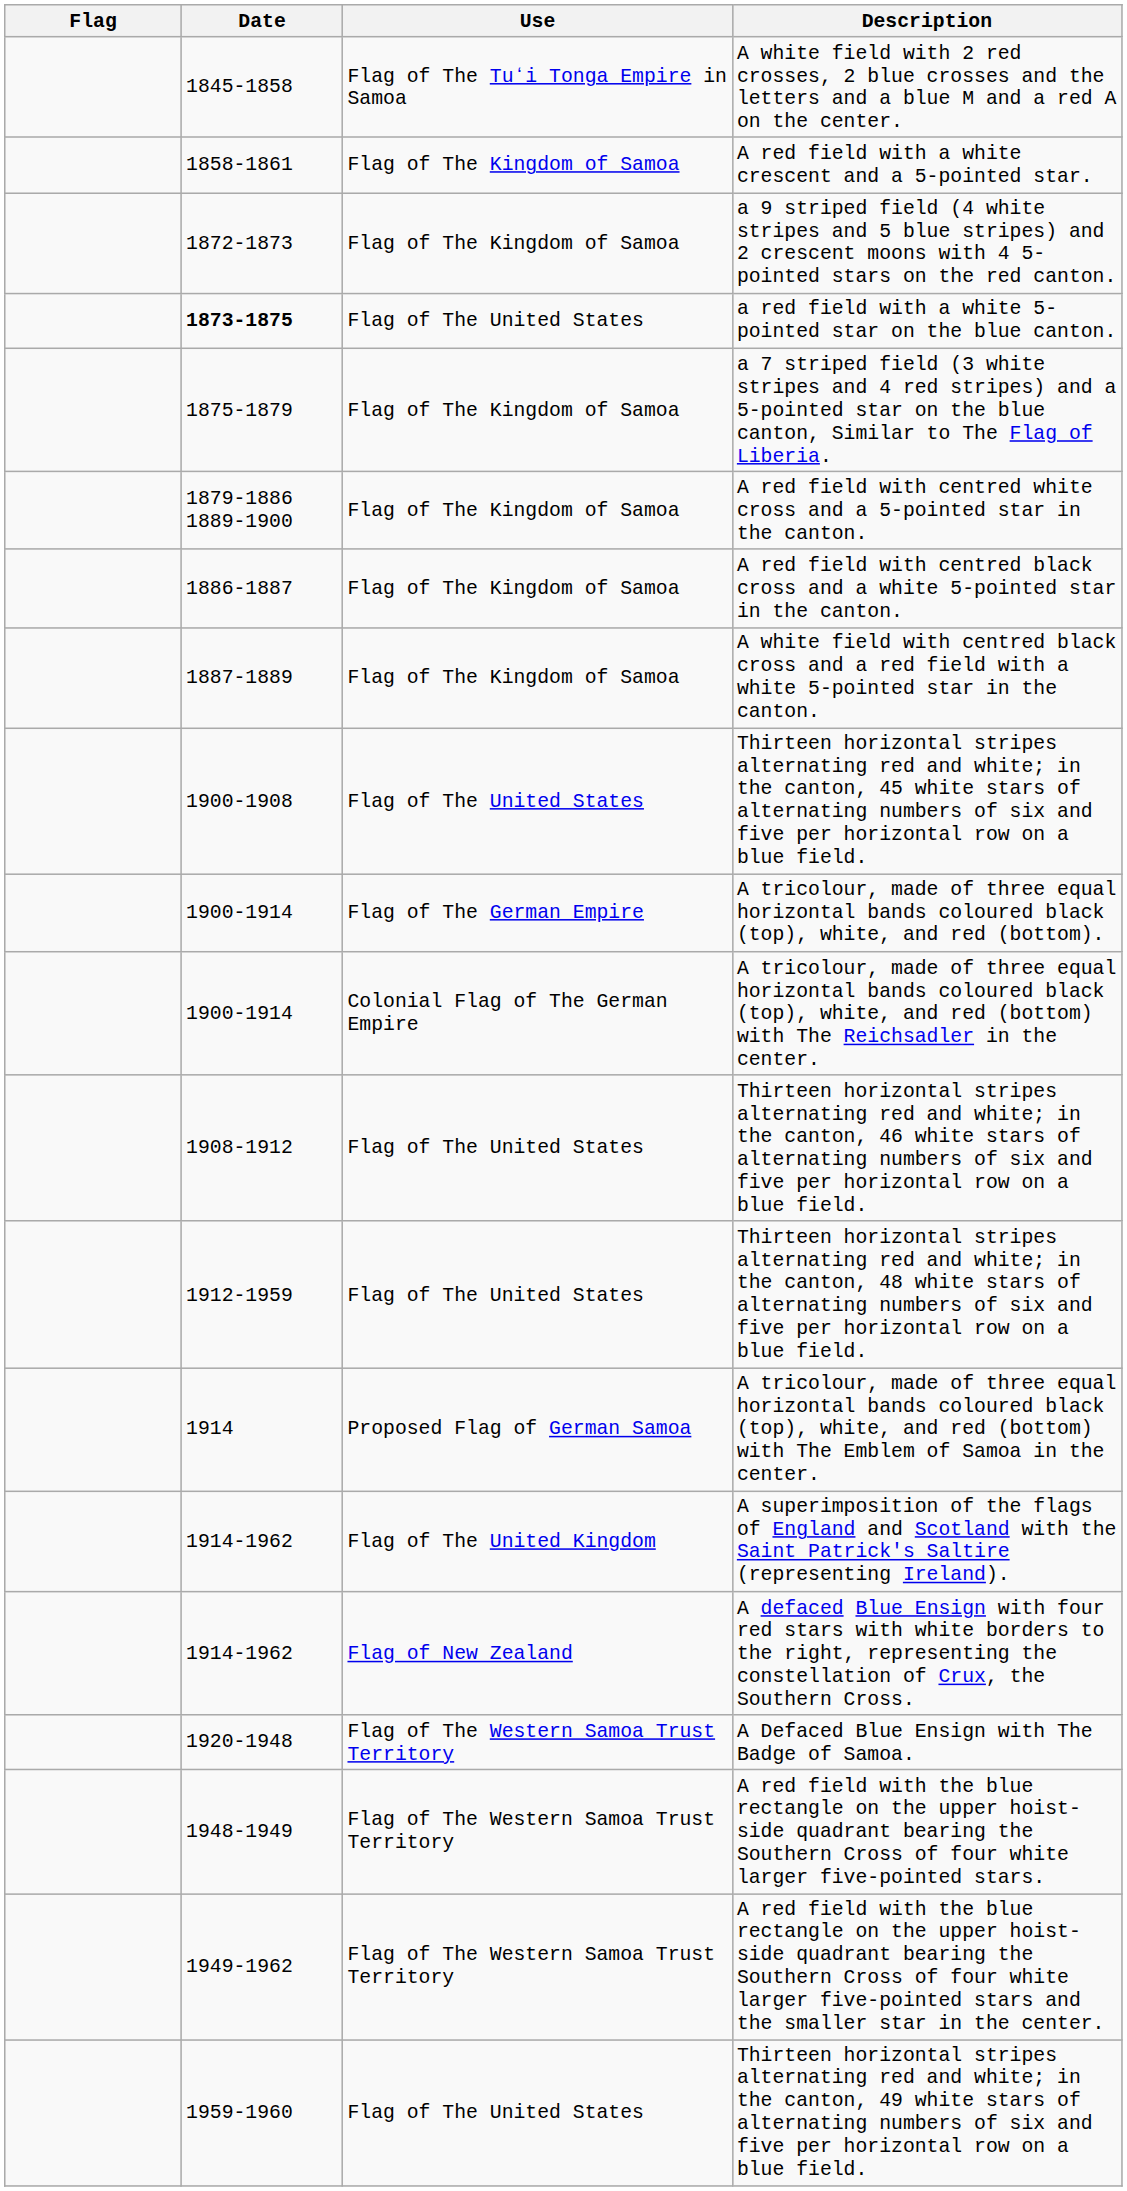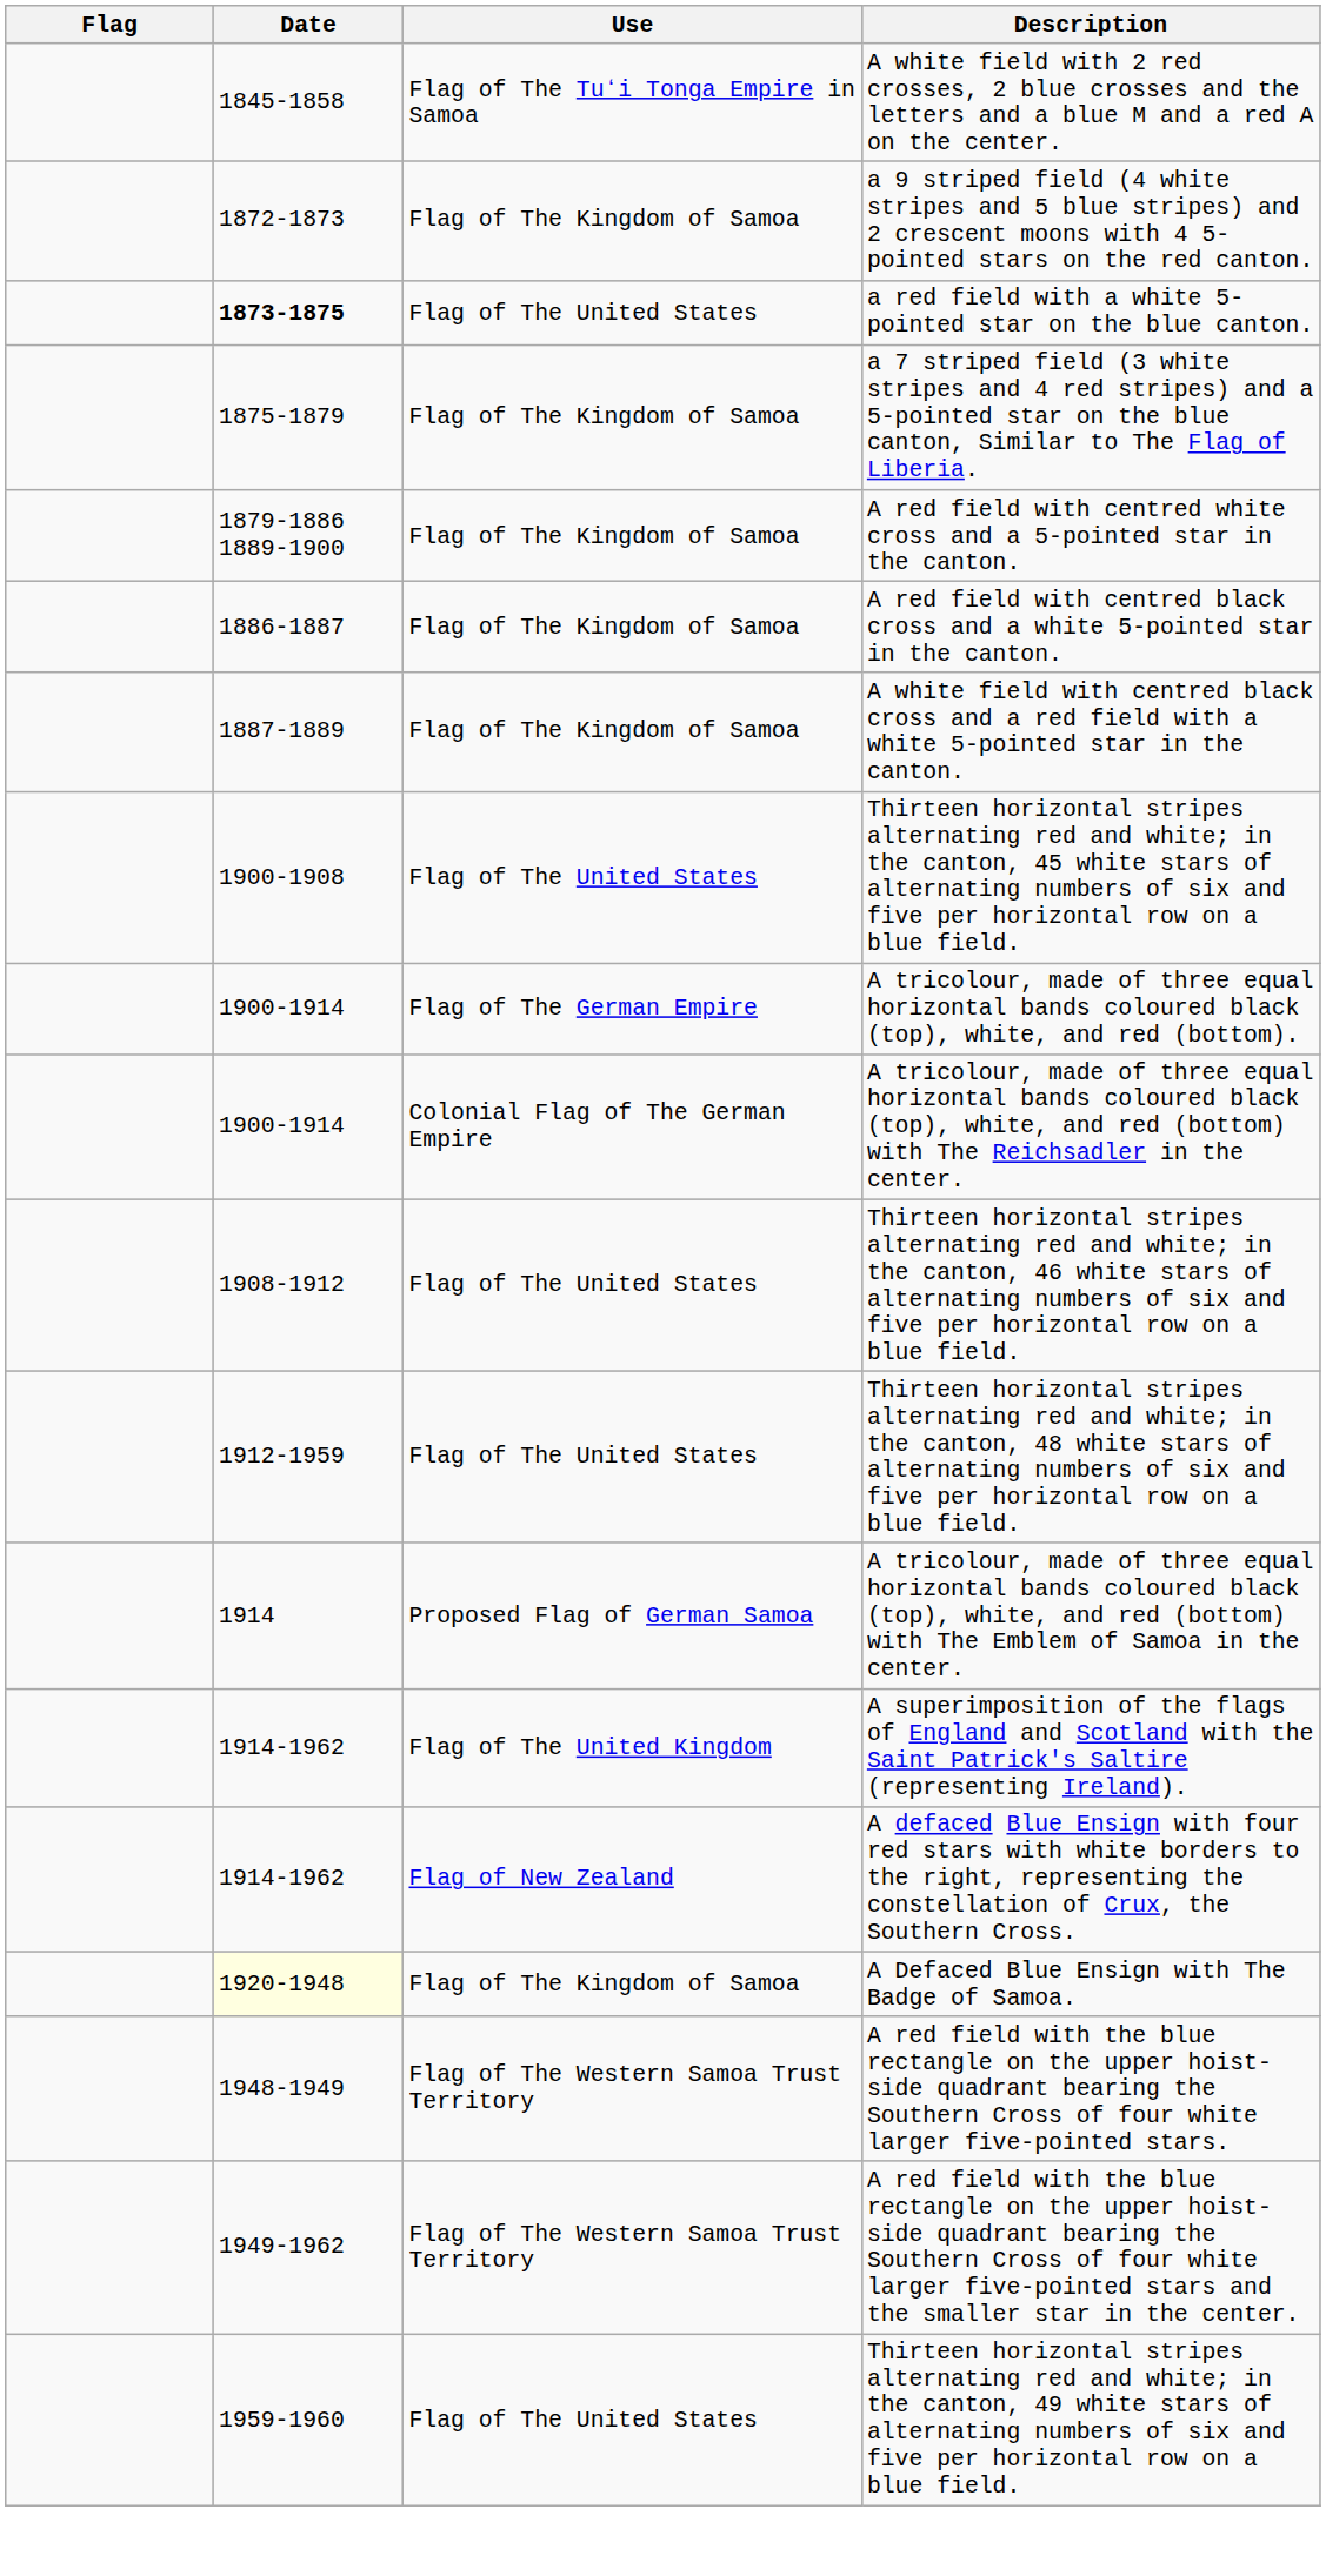- row: 1858-1861 | Flag of The Kingdom of Samoa | A red field with a white crescent and a 5-pointed star.
A Defaced Blue Ensign with The Badge of Samoa. | Date: no background -> lightyellow background
A Defaced Blue Ensign with The Badge of Samoa. | Use: Flag of The Western Samoa Trust Territory -> Flag of The Kingdom of Samoa
